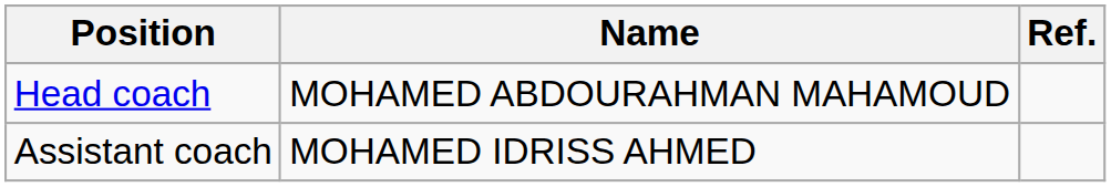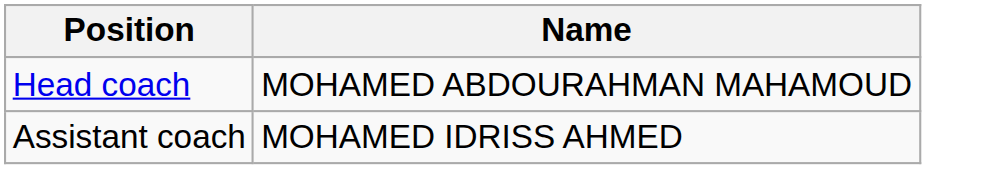- column: Ref.
